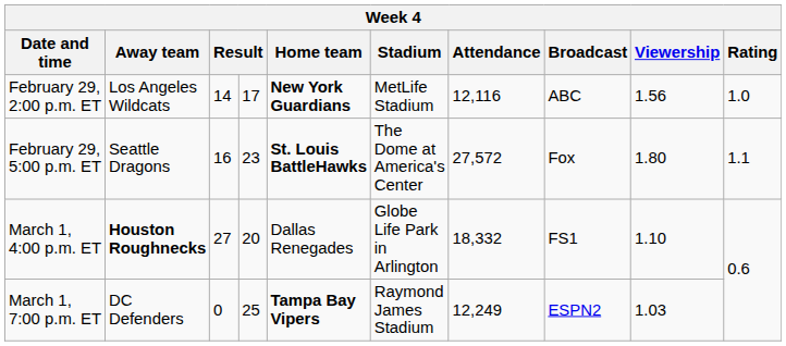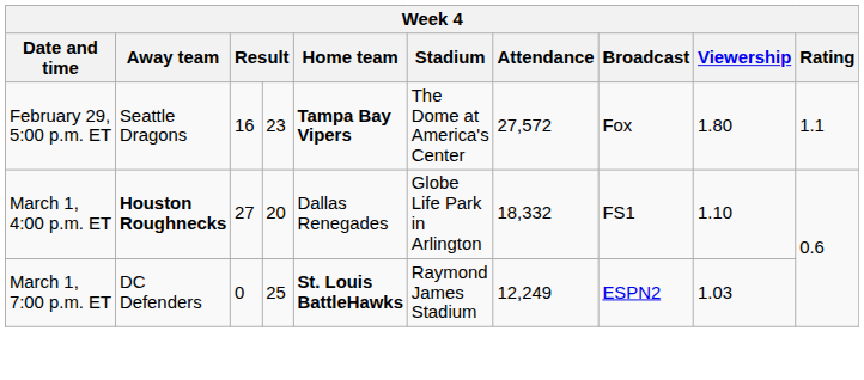- row: February 29, 2:00 p.m. ET | Los Angeles Wildcats | 14 | 17 | New York Guardians | MetLife Stadium | 12,116 | ABC | 1.56 | 1.0
February 29, 5:00 p.m. ET | Home team: St. Louis BattleHawks -> Tampa Bay Vipers
March 1, 7:00 p.m. ET | Home team: Tampa Bay Vipers -> St. Louis BattleHawks
